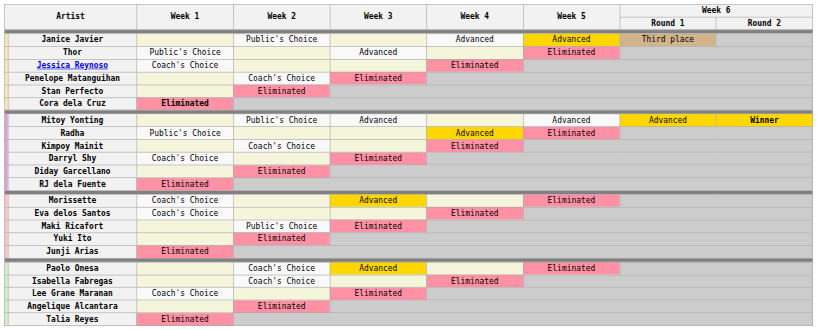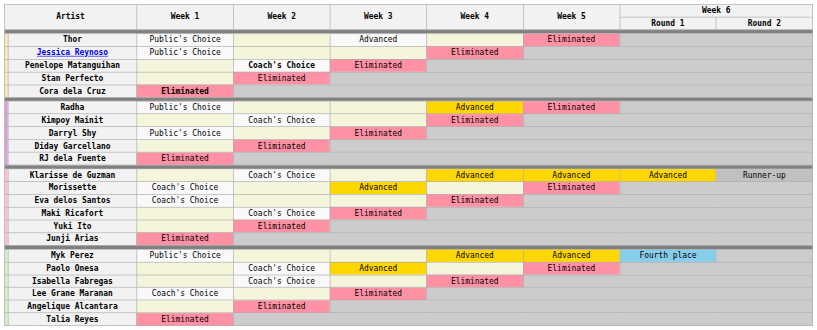- row: Janice Javier | Public's Choice | Advanced | Advanced | Third place
Jessica Reynoso | Week 1: Coach's Choice -> Public's Choice
Penelope Matanguihan | Week 2: normal -> bold
- row: Mitoy Yonting | Public's Choice | Advanced | Advanced | Advanced | Winner
Darryl Shy | Week 1: Coach's Choice -> Public's Choice
+ row: Klarisse de Guzman | Coach's Choice | Advanced | Advanced | Advanced | Runner-up
Maki Ricafort | Week 2: Public's Choice -> Coach's Choice
+ row: Myk Perez | Public's Choice | Advanced | Advanced | Fourth place
